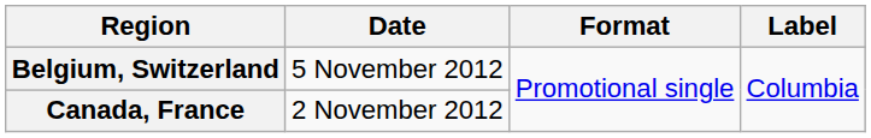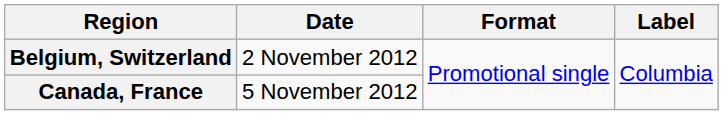Belgium, Switzerland | Date: 5 November 2012 -> 2 November 2012
Canada, France | Date: 2 November 2012 -> 5 November 2012
